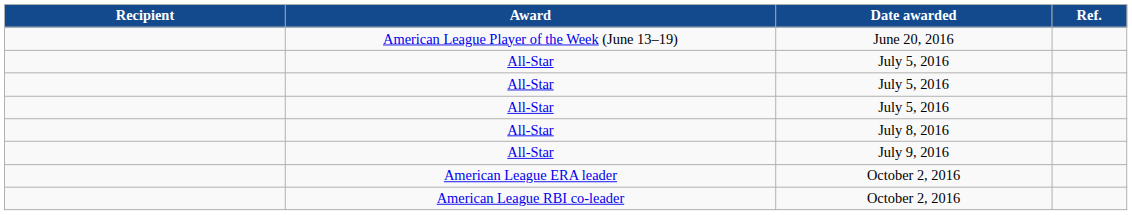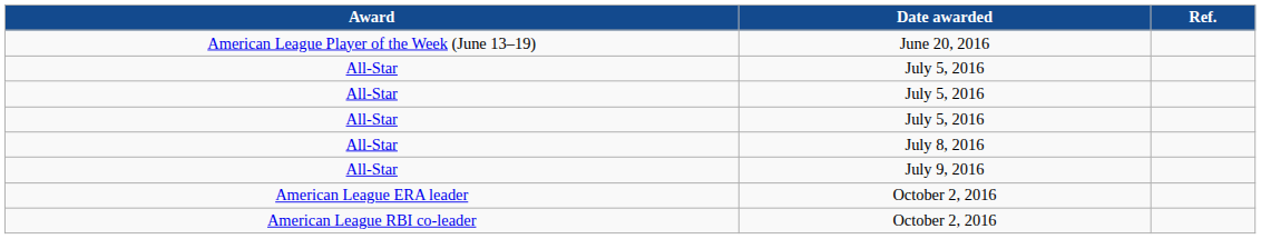- column: Recipient
